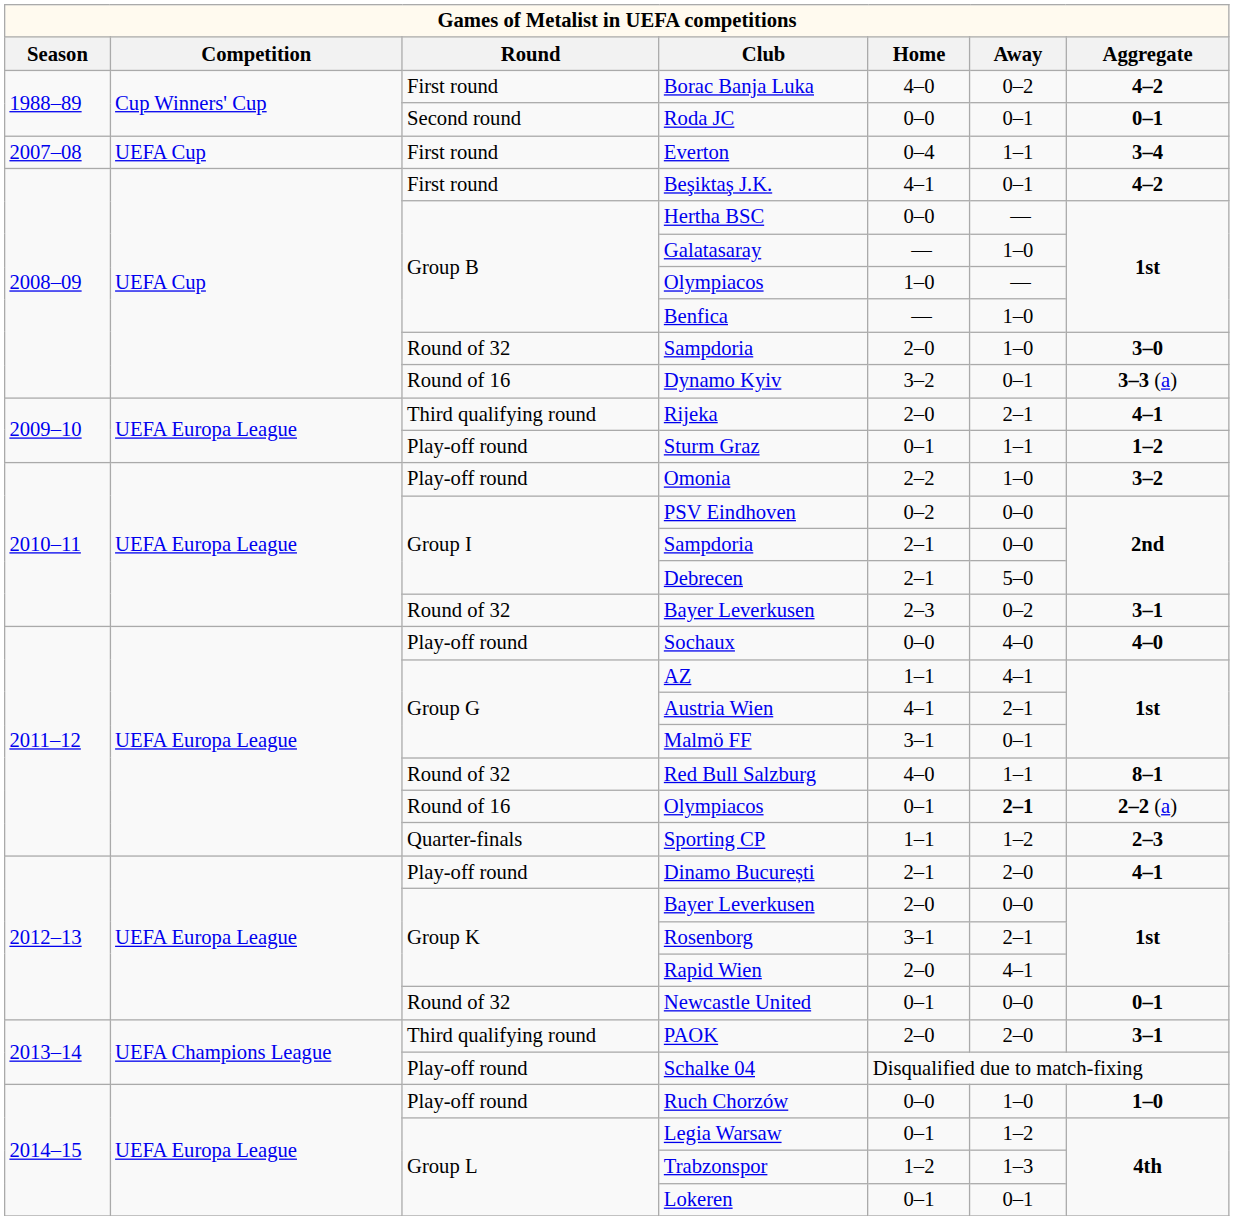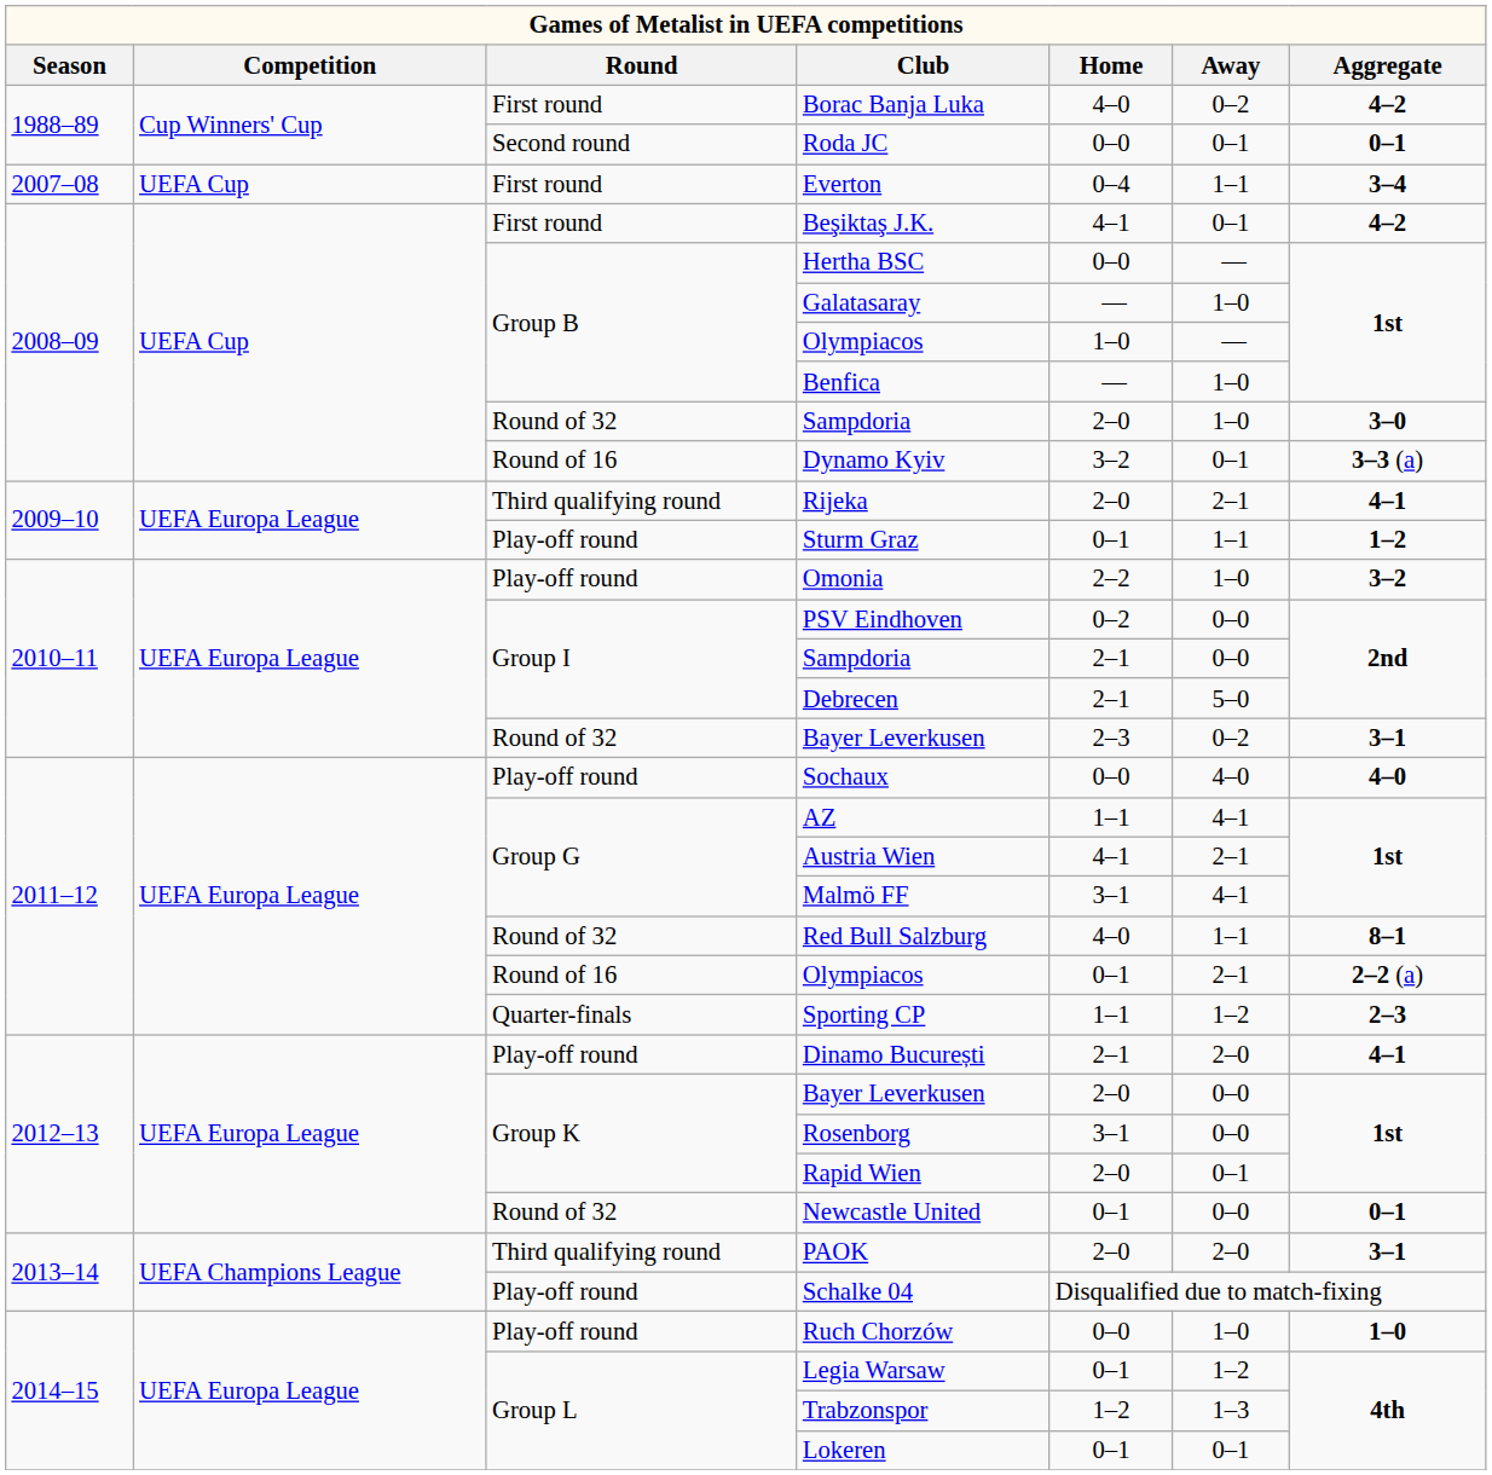Malmö FF | Away: 0–1 -> 4–1
Round of 16 / Olympiacos | Away: bold -> normal
Rosenborg | Away: 2–1 -> 0–0
Rapid Wien | Away: 4–1 -> 0–1
